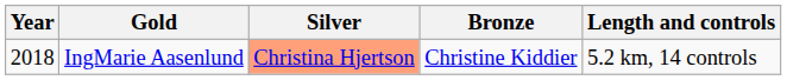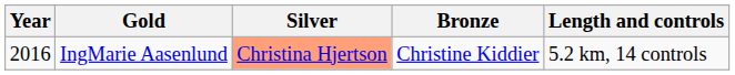IngMarie Aasenlund | Year: 2018 -> 2016
